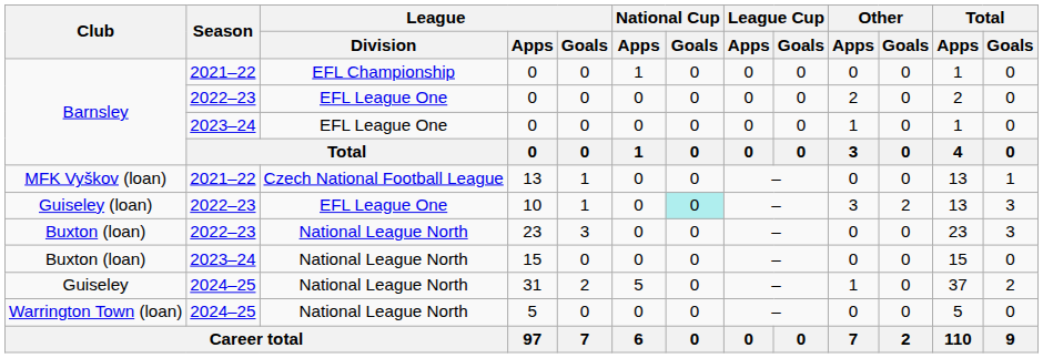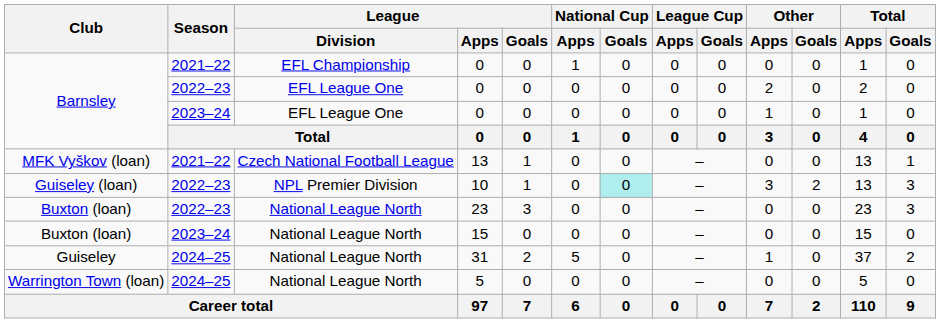10 | League / Division: EFL League One -> NPL Premier Division
